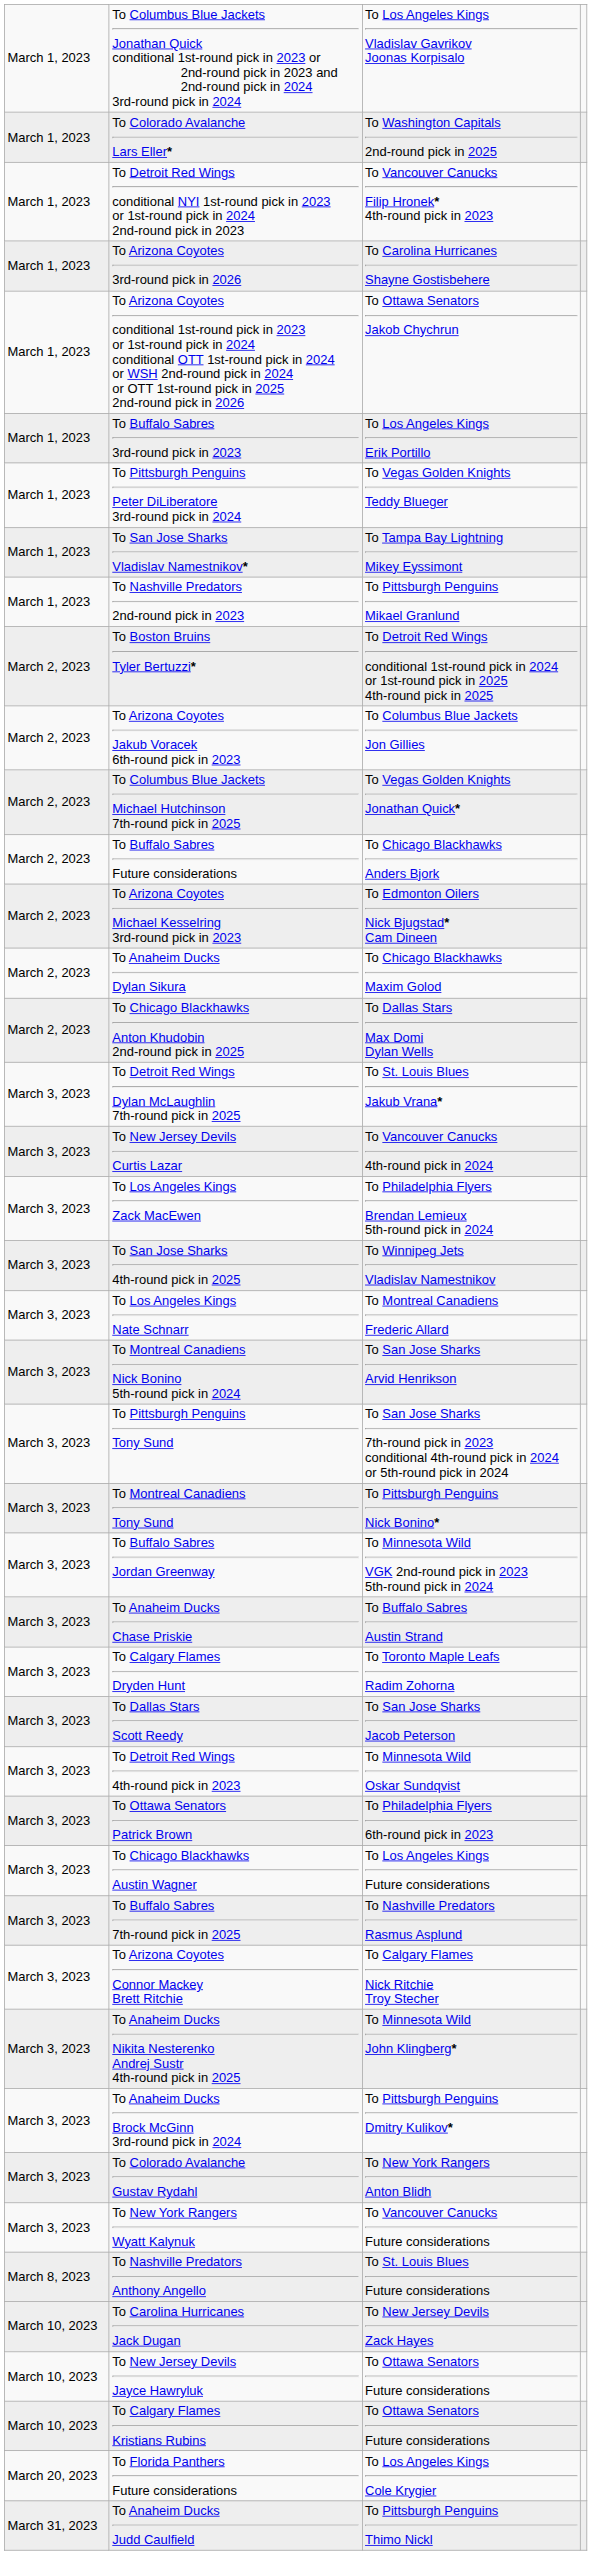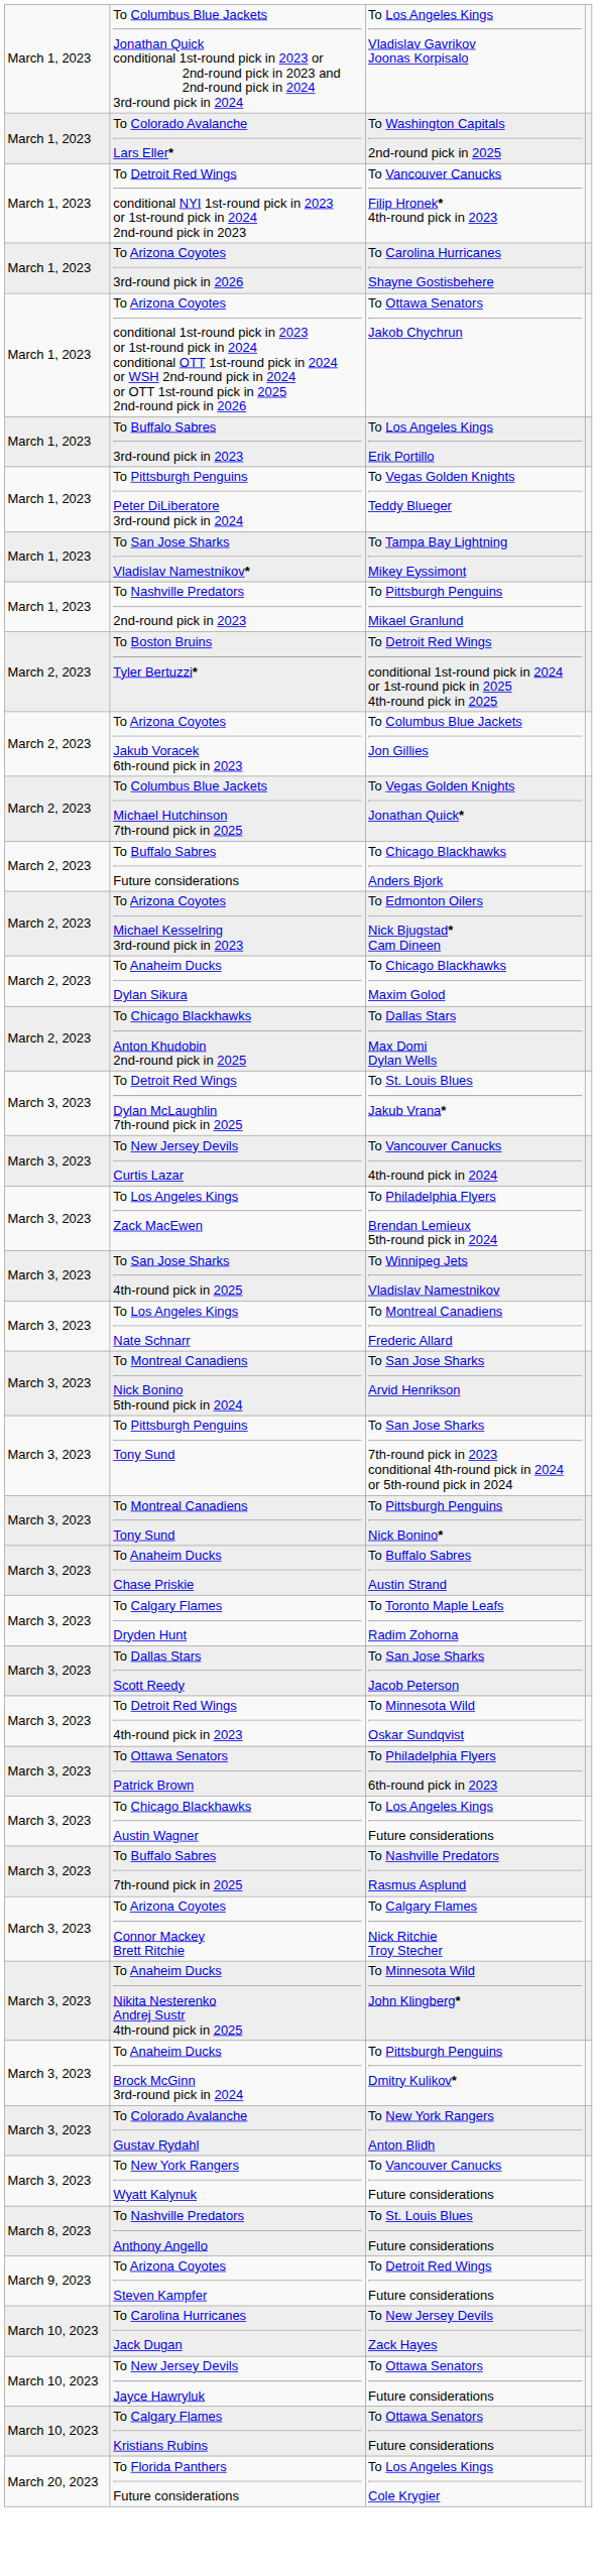- row: March 3, 2023 | To Buffalo Sabres Jordan Greenway | To Minnesota Wild VGK 2nd-round pick in 2023 5th-round pick in 2024
+ row: March 9, 2023 | To Arizona Coyotes Steven Kampfer | To Detroit Red Wings Future considerations
- row: March 31, 2023 | To Anaheim Ducks Judd Caulfield | To Pittsburgh Penguins Thimo Nickl
